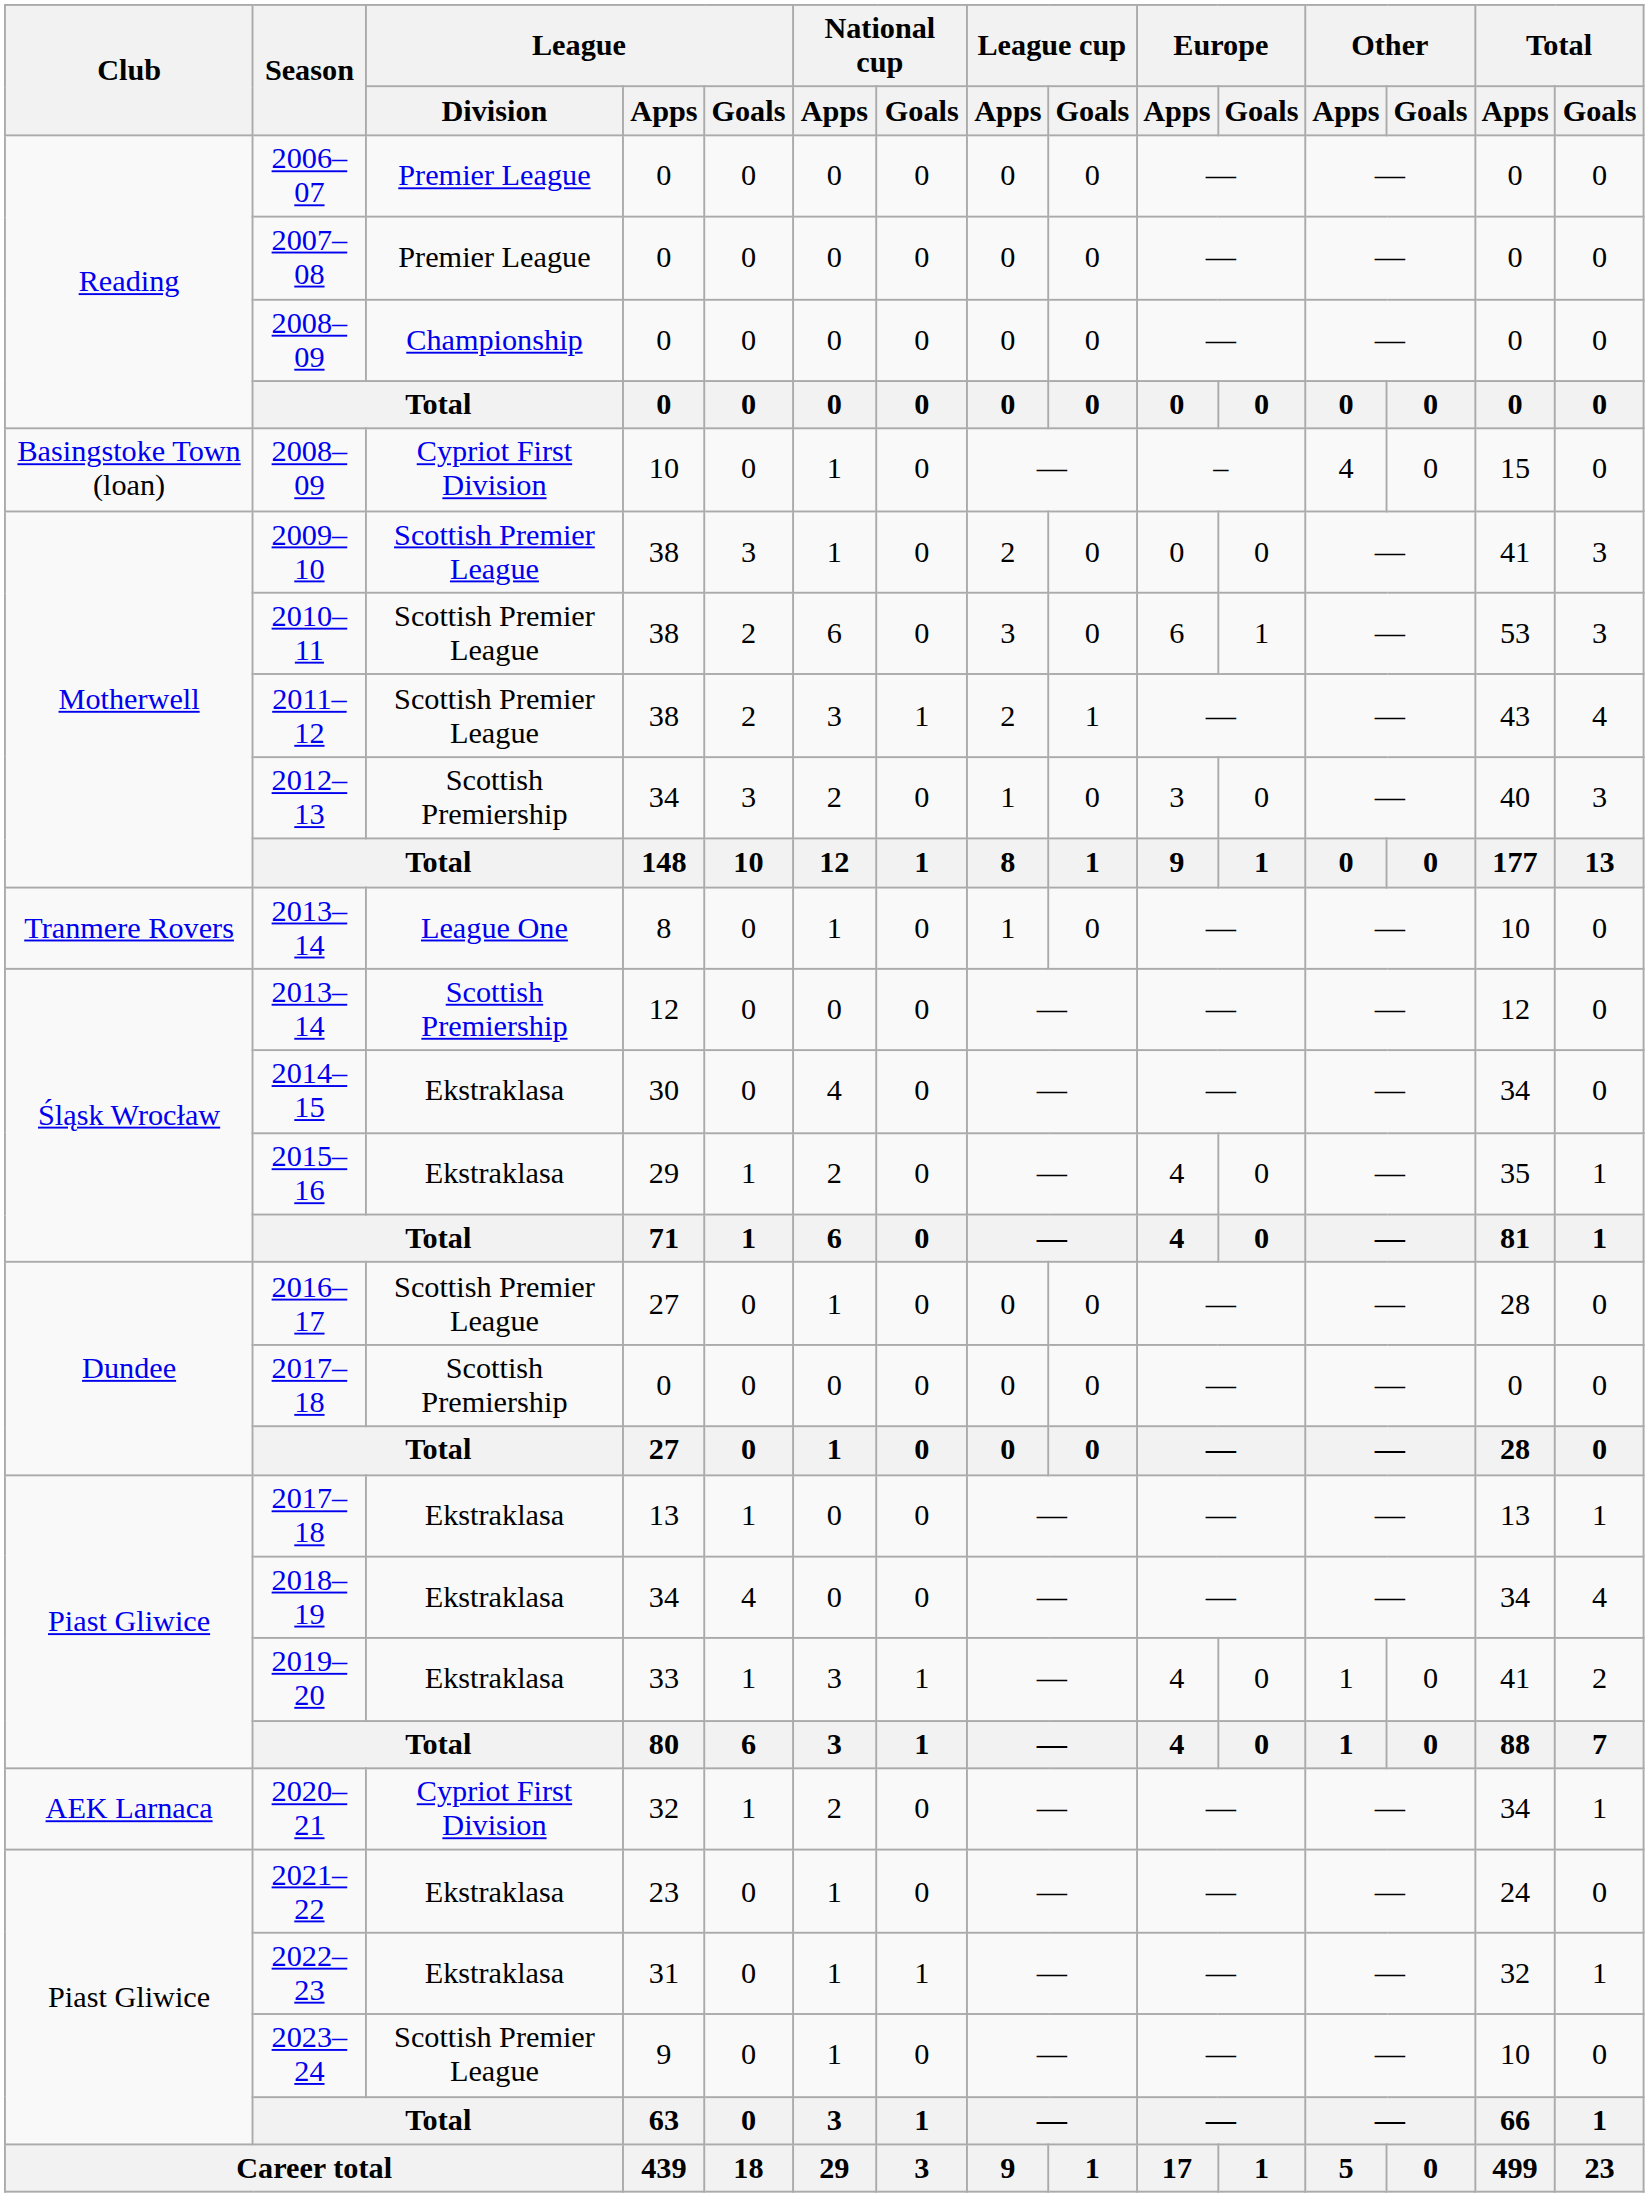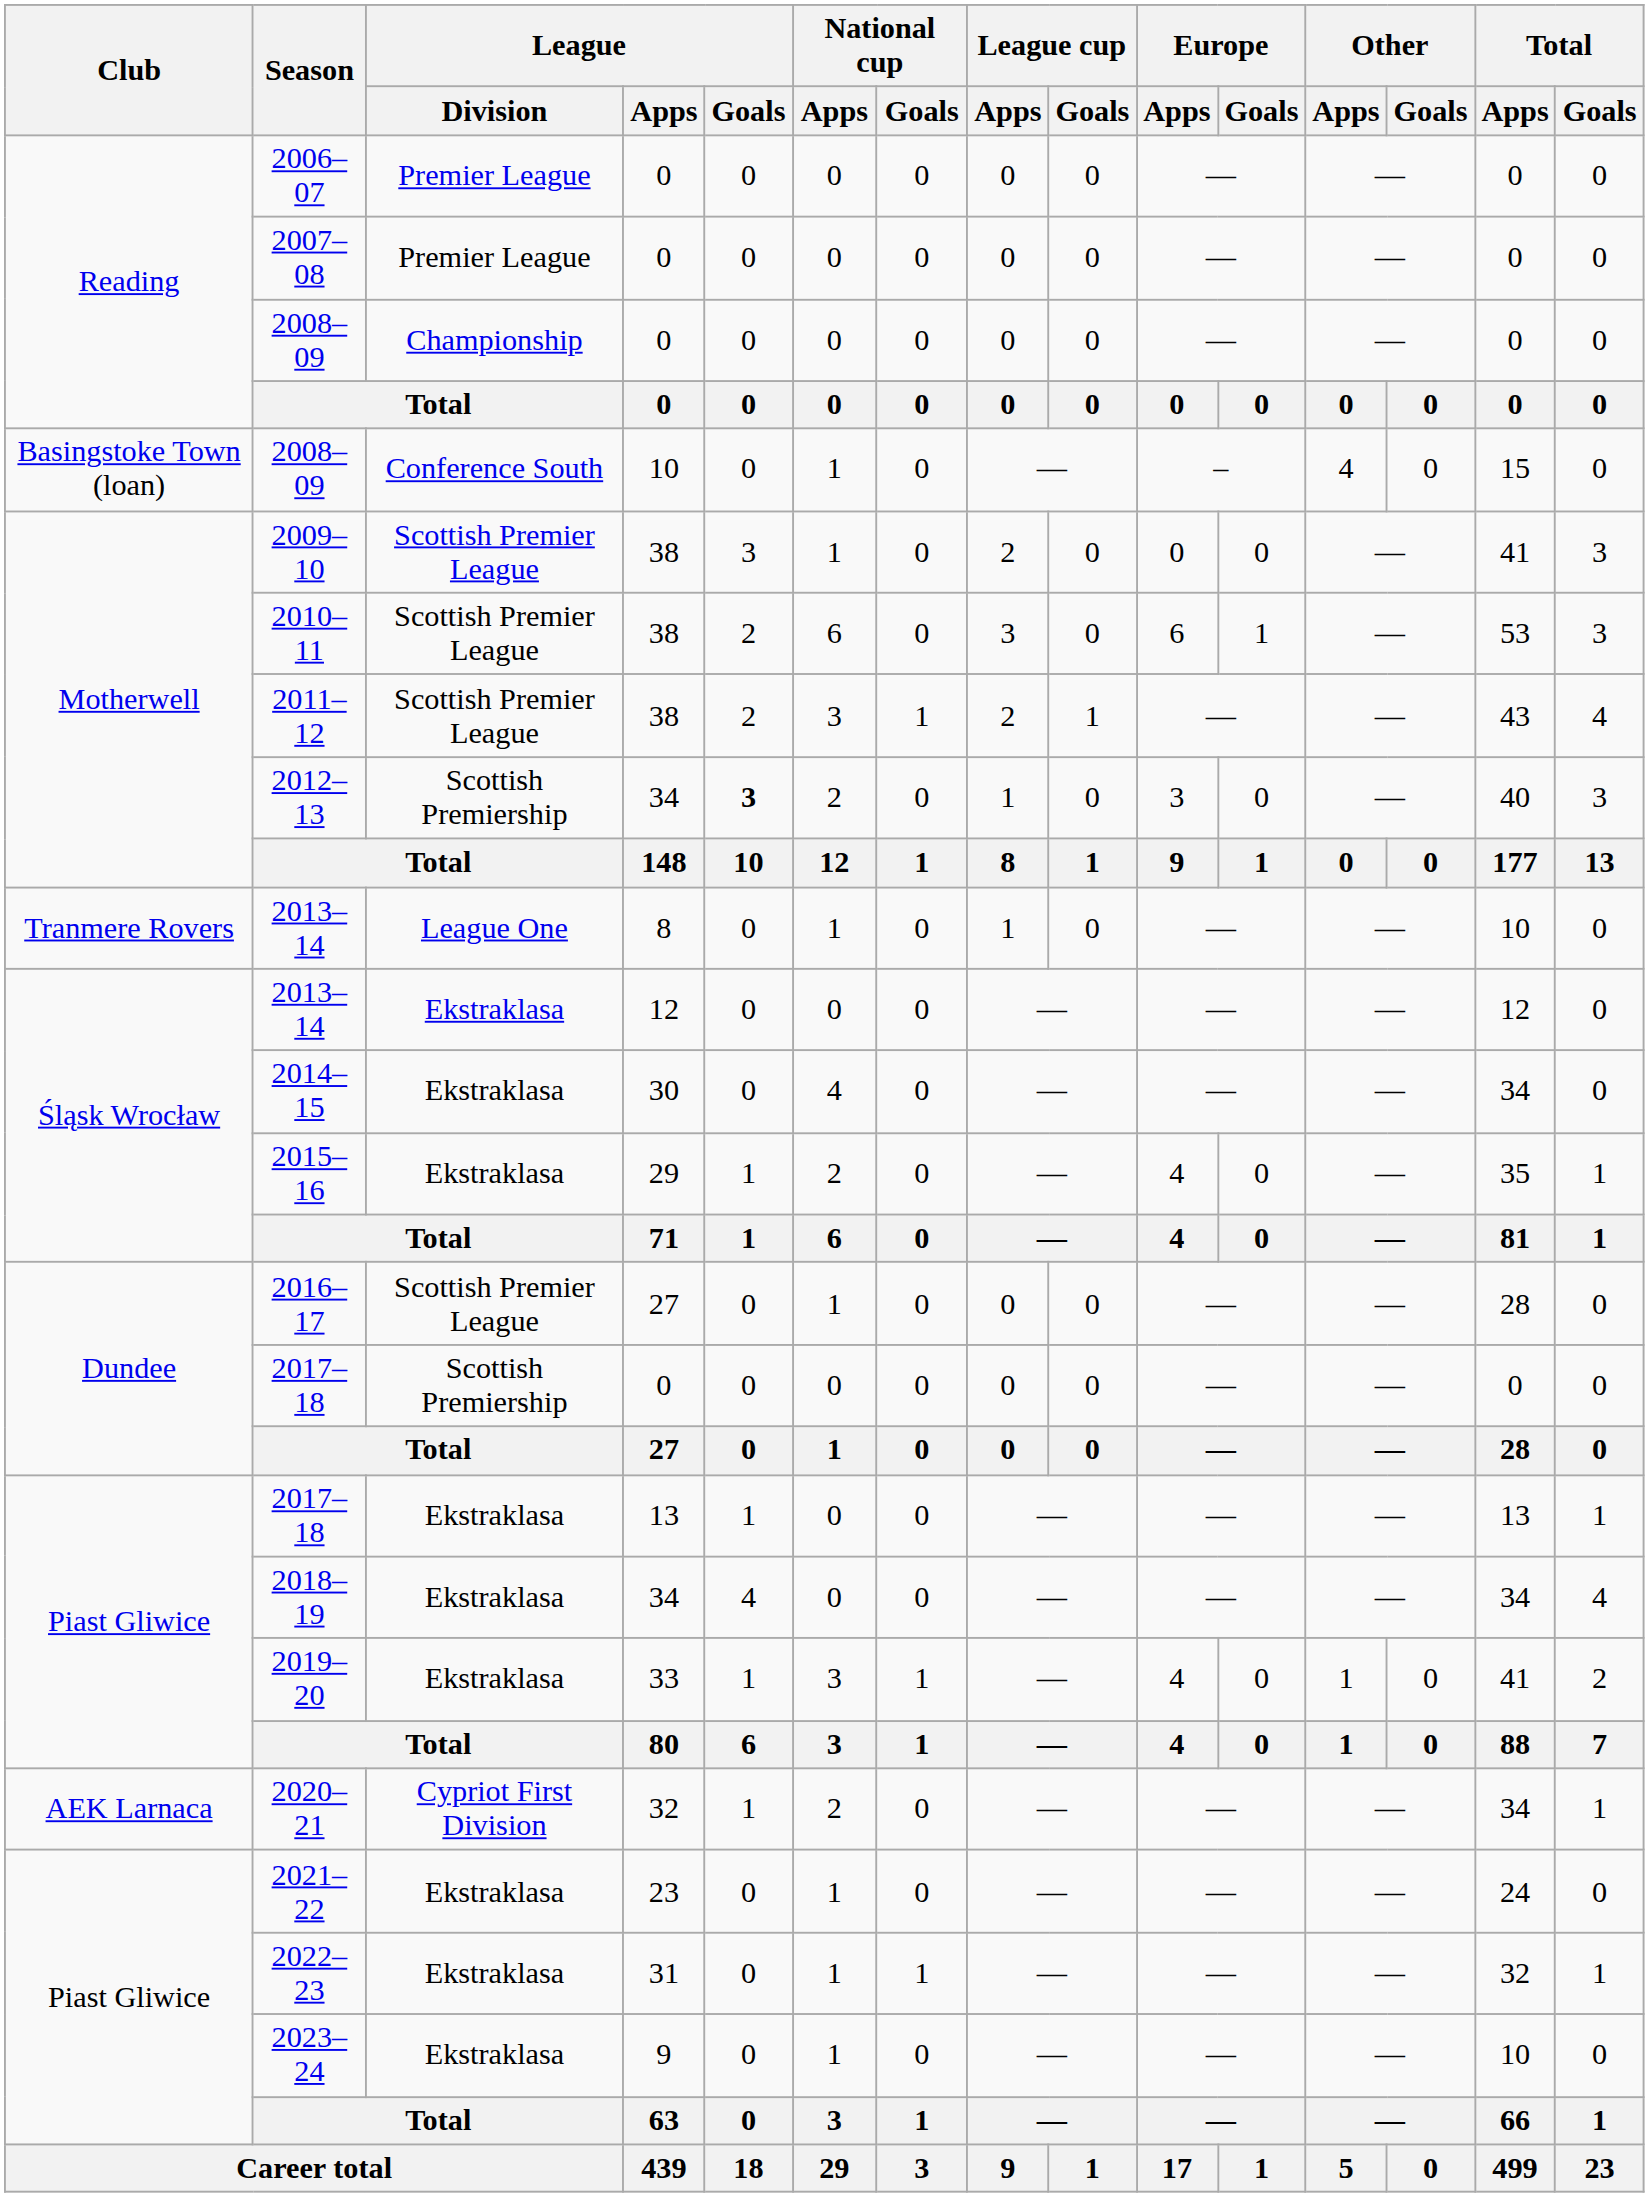2008–09 / 10 | League / Division: Cypriot First Division -> Conference South
2012–13 | League / Goals: normal -> bold
2013–14 / 12 | League / Division: Scottish Premiership -> Ekstraklasa
2023–24 | League / Division: Scottish Premier League -> Ekstraklasa
